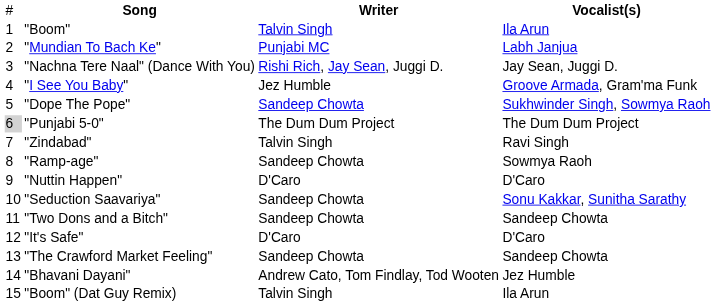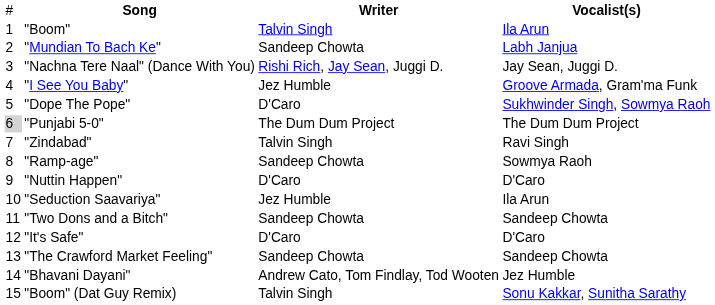"Mundian To Bach Ke" | column 3: Punjabi MC -> Sandeep Chowta
"Dope The Pope" | column 3: Sandeep Chowta -> D'Caro
"Seduction Saavariya" | column 3: Sandeep Chowta -> Jez Humble
"Seduction Saavariya" | column 4: Sonu Kakkar, Sunitha Sarathy -> Ila Arun
"Boom" (Dat Guy Remix) | column 4: Ila Arun -> Sonu Kakkar, Sunitha Sarathy
